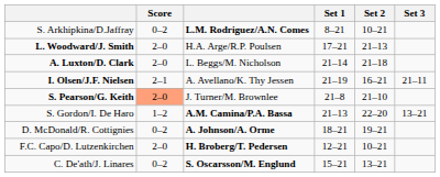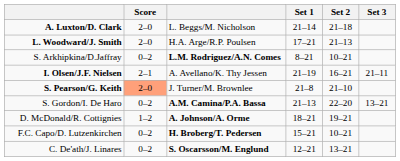rows swapped: S. Arkhipkina/D.Jaffray <-> A. Luxton/D. Clark
S. Gordon/I. De Haro | Score: 1–2 -> 0–2
D. McDonald/R. Cottignies | Score: 0–2 -> 1–2
F.C. Capo/D. Lutzenkirchen | Score: 2–0 -> 0–2
F.C. Capo/D. Lutzenkirchen | Set 1: 12–21 -> 15–21
C. De'ath/J. Linares | Set 1: 15–21 -> 12–21
